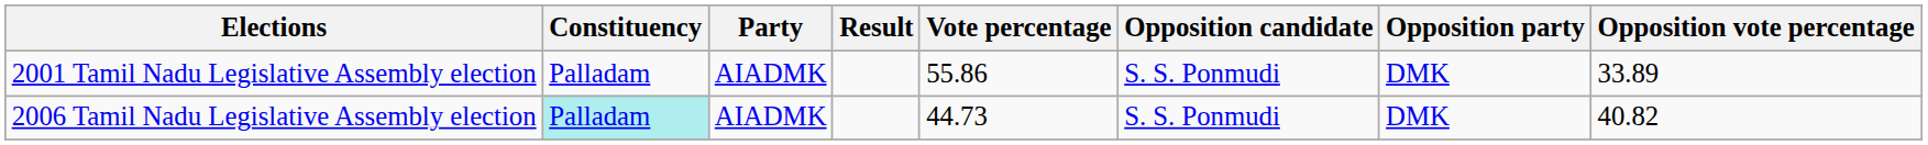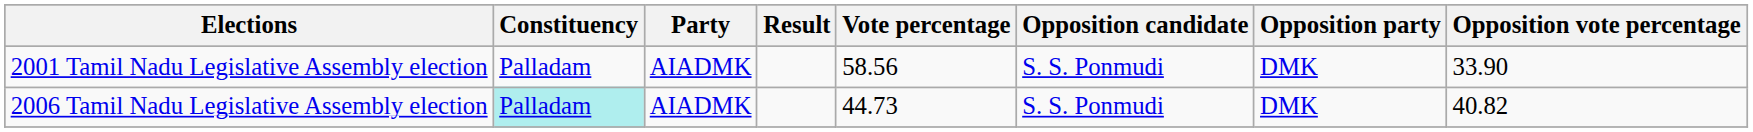2001 Tamil Nadu Legislative Assembly election | Vote percentage: 55.86 -> 58.56
2001 Tamil Nadu Legislative Assembly election | Opposition vote percentage: 33.89 -> 33.90
